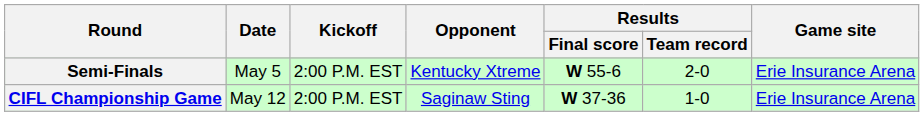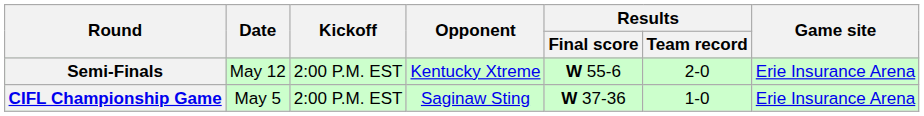Semi-Finals | Date: May 5 -> May 12
CIFL Championship Game | Date: May 12 -> May 5
